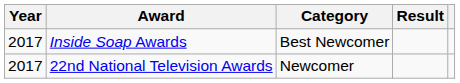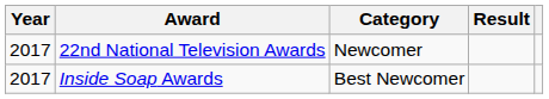rows swapped: 22nd National Television Awards <-> Inside Soap Awards
